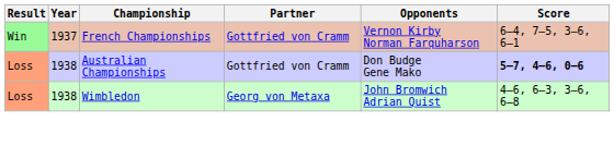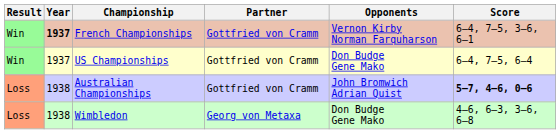French Championships | Year: normal -> bold
+ row: Win | 1937 | US Championships | Gottfried von Cramm | Don Budge Gene Mako | 6–4, 7–5, 6–4
Australian Championships | Opponents: Don Budge Gene Mako -> John Bromwich Adrian Quist
Wimbledon | Opponents: John Bromwich Adrian Quist -> Don Budge Gene Mako
